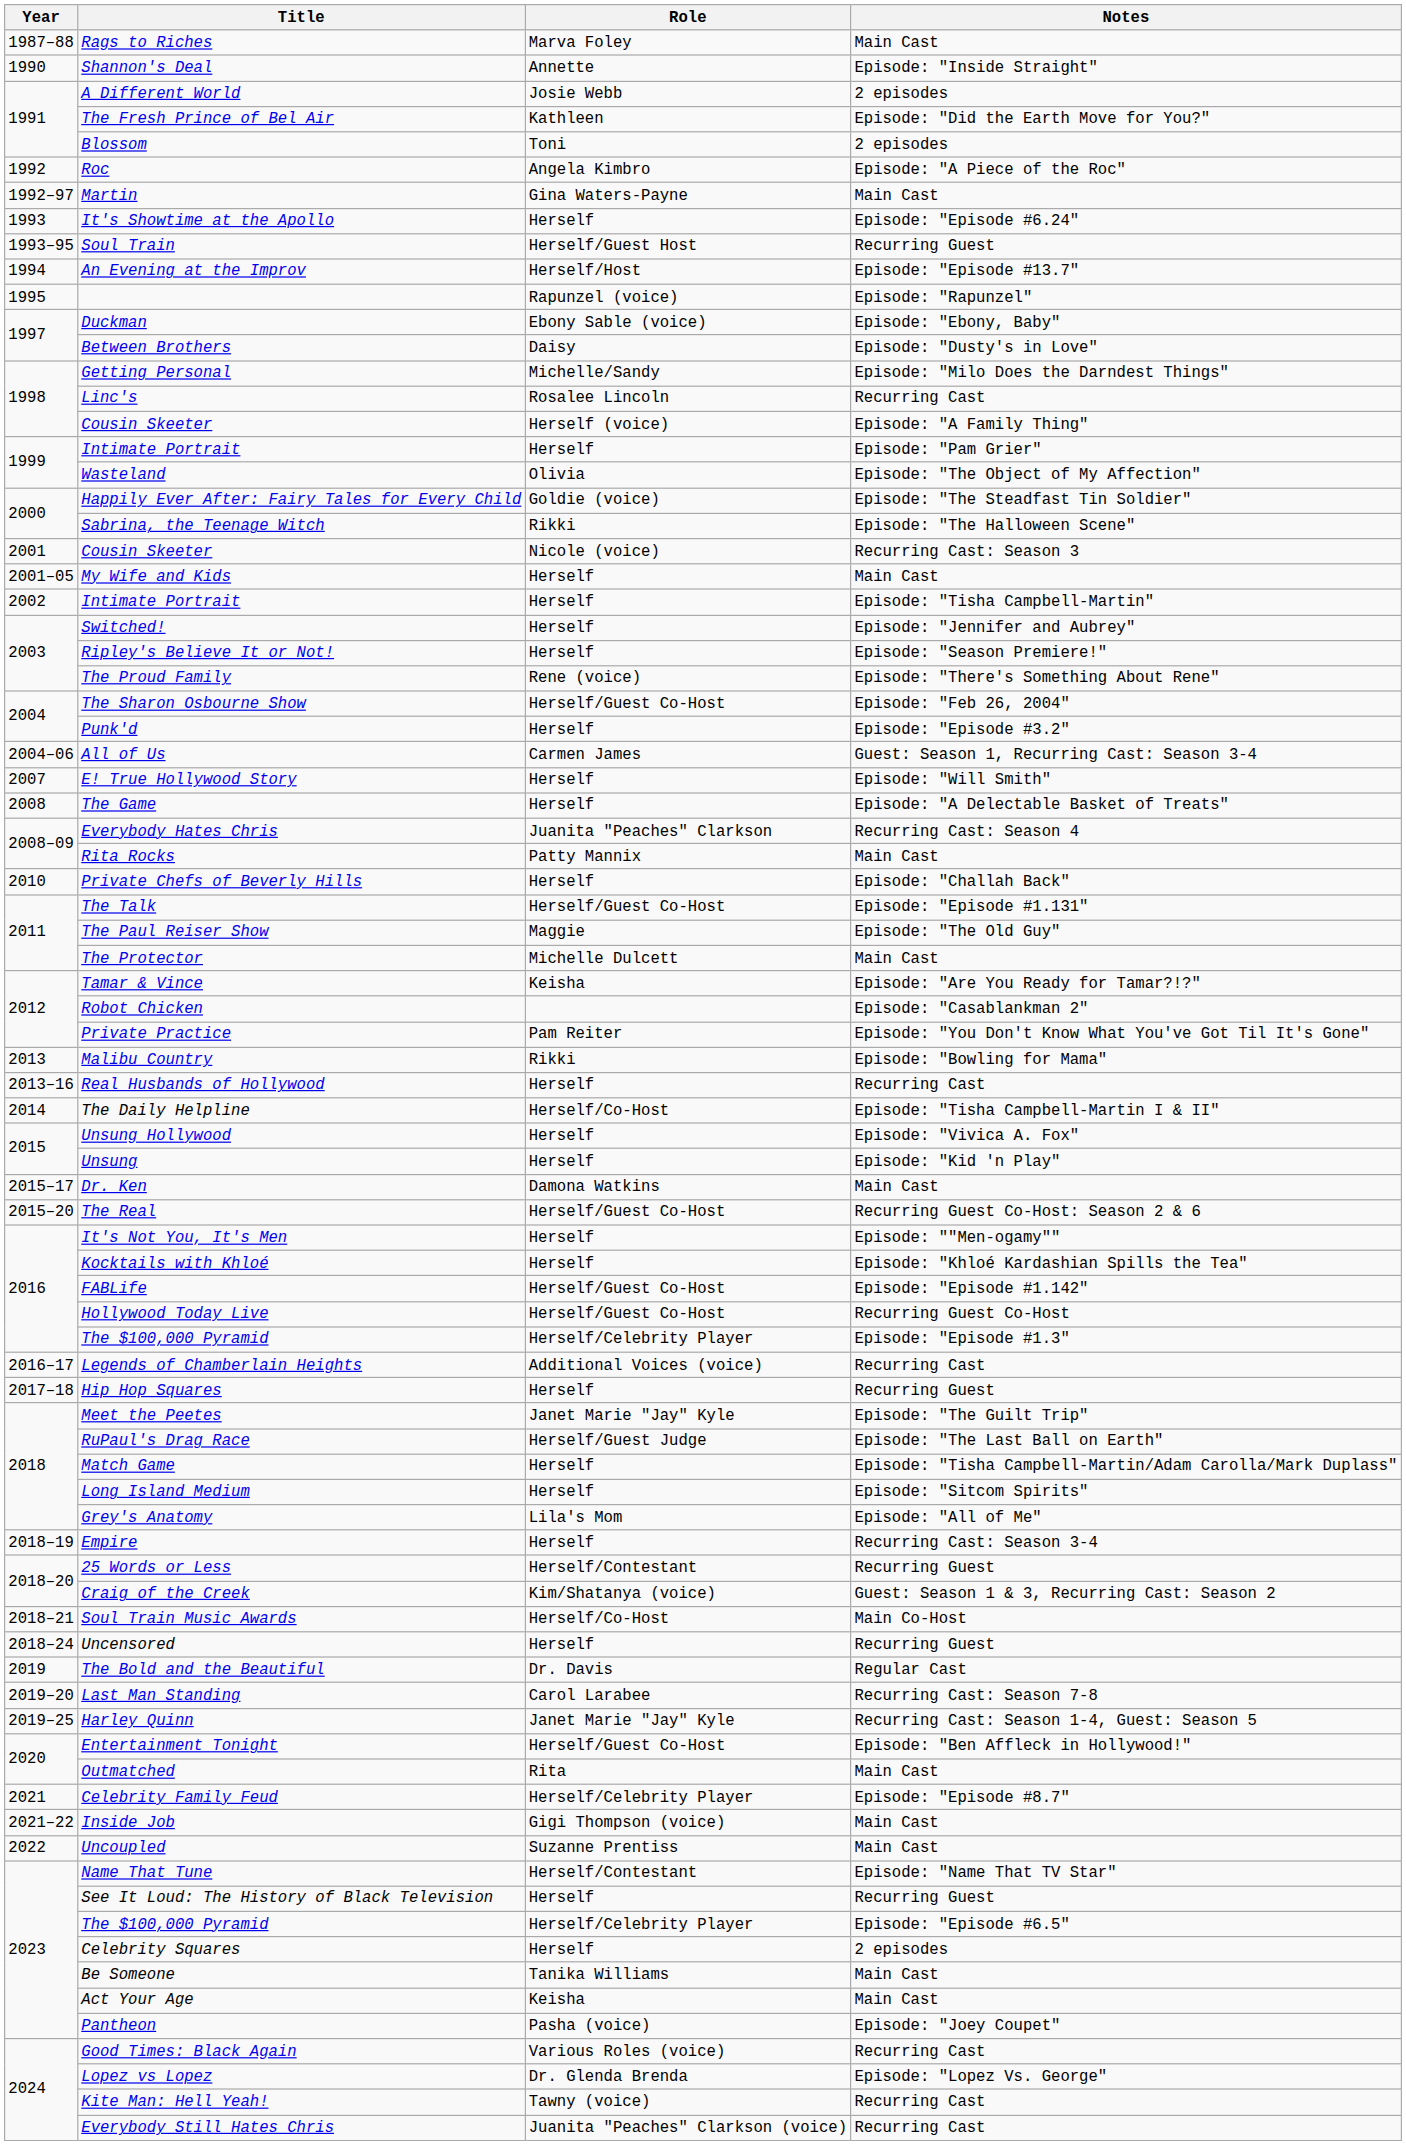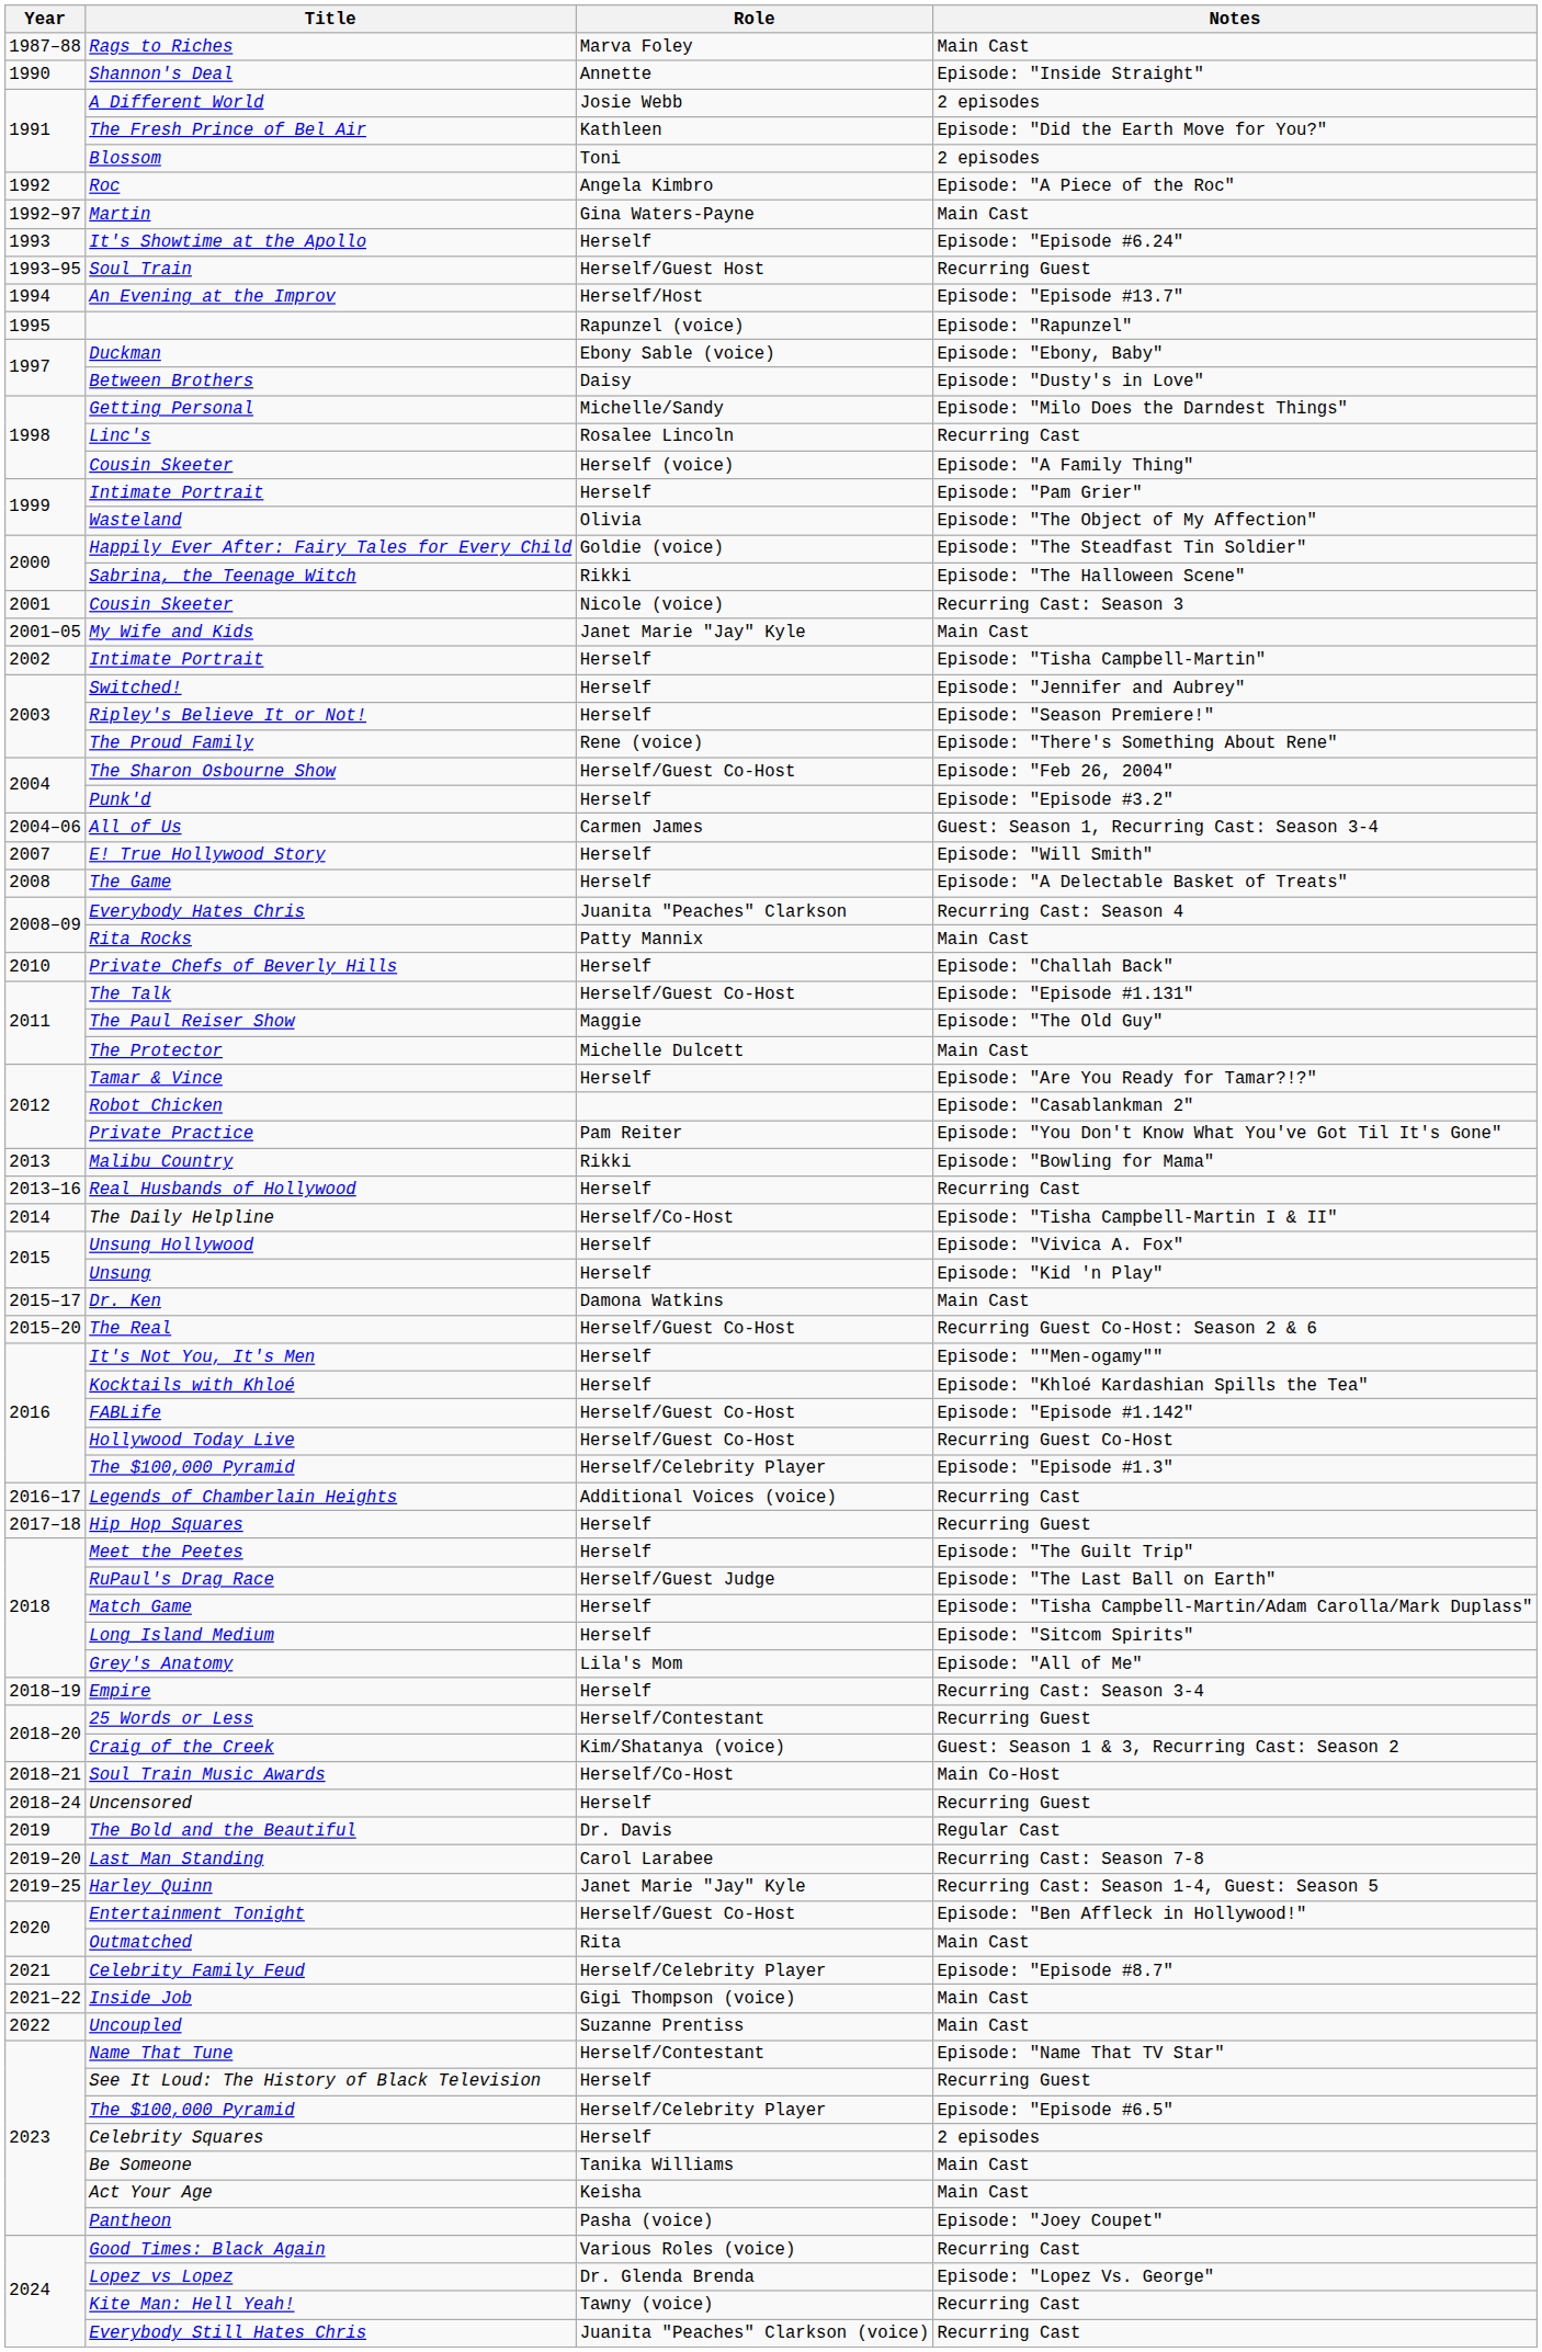My Wife and Kids | Role: Herself -> Janet Marie "Jay" Kyle
Tamar & Vince | Role: Keisha -> Herself
Meet the Peetes | Role: Janet Marie "Jay" Kyle -> Herself
